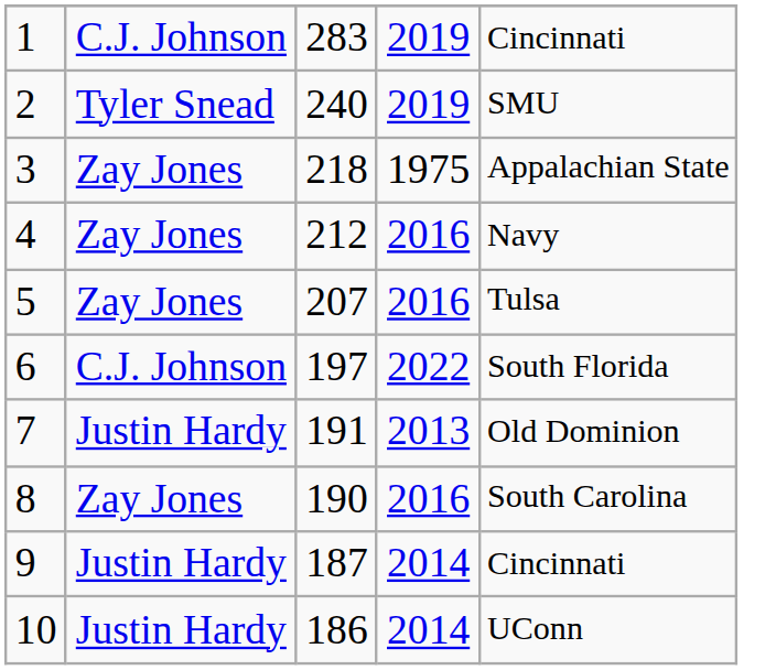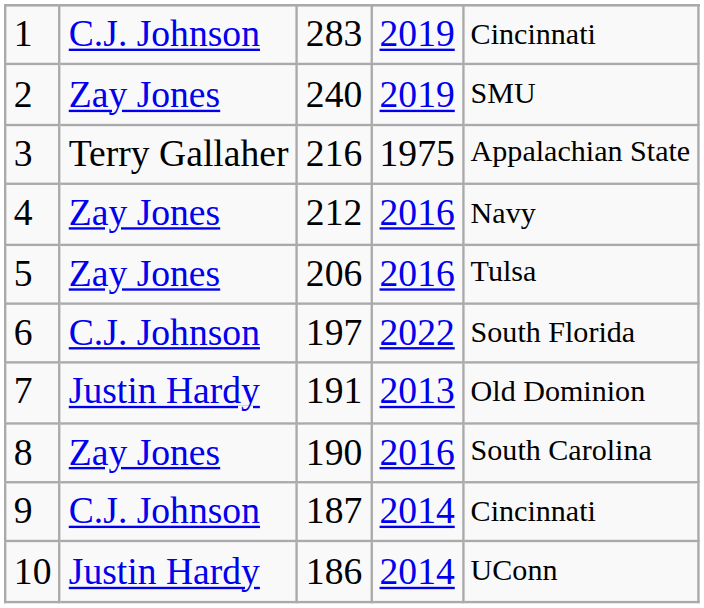2 | column 2: Tyler Snead -> Zay Jones
3 | column 2: Zay Jones -> Terry Gallaher
3 | column 3: 218 -> 216
5 | column 3: 207 -> 206
9 | column 2: Justin Hardy -> C.J. Johnson
